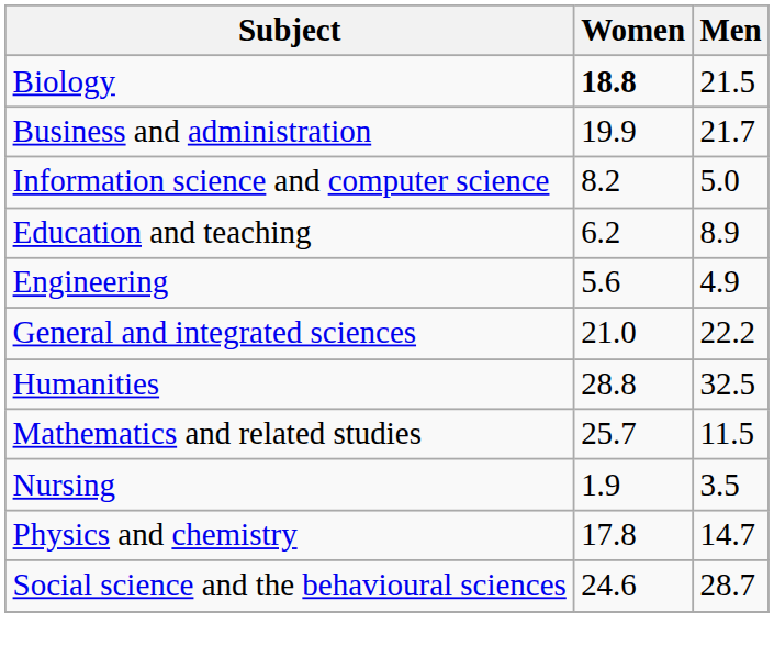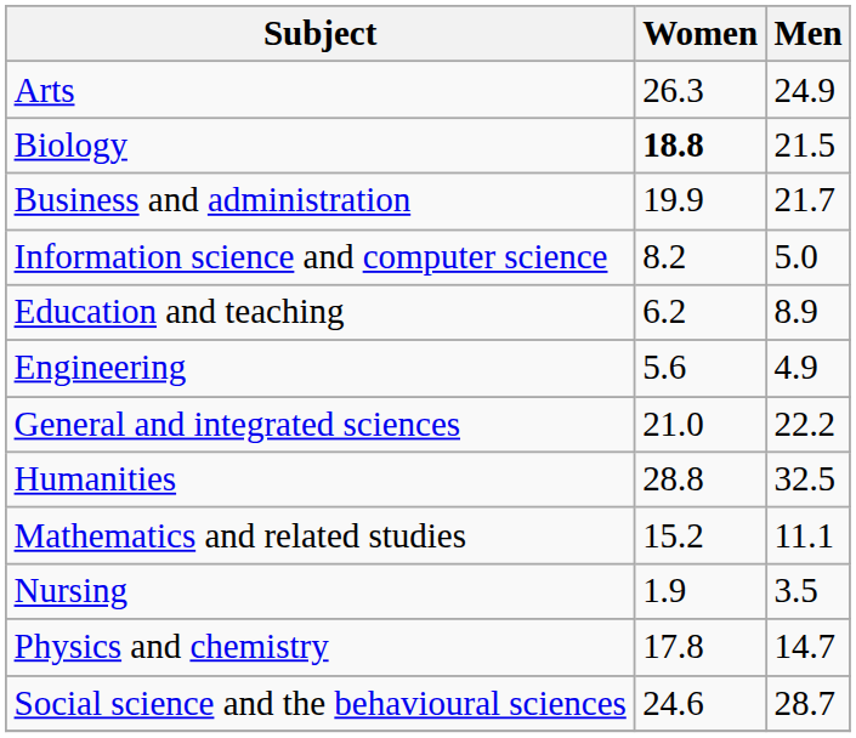+ row: Arts | 26.3 | 24.9
Mathematics and related studies | Women: 25.7 -> 15.2
Mathematics and related studies | Men: 11.5 -> 11.1
